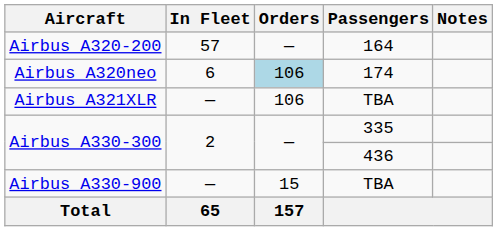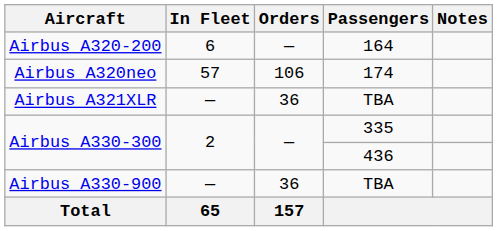Airbus A320-200 | In Fleet: 57 -> 6
Airbus A320neo | In Fleet: 6 -> 57
Airbus A320neo | Orders: lightblue background -> no background
Airbus A321XLR | Orders: 106 -> 36
Airbus A330-900 | Orders: 15 -> 36
